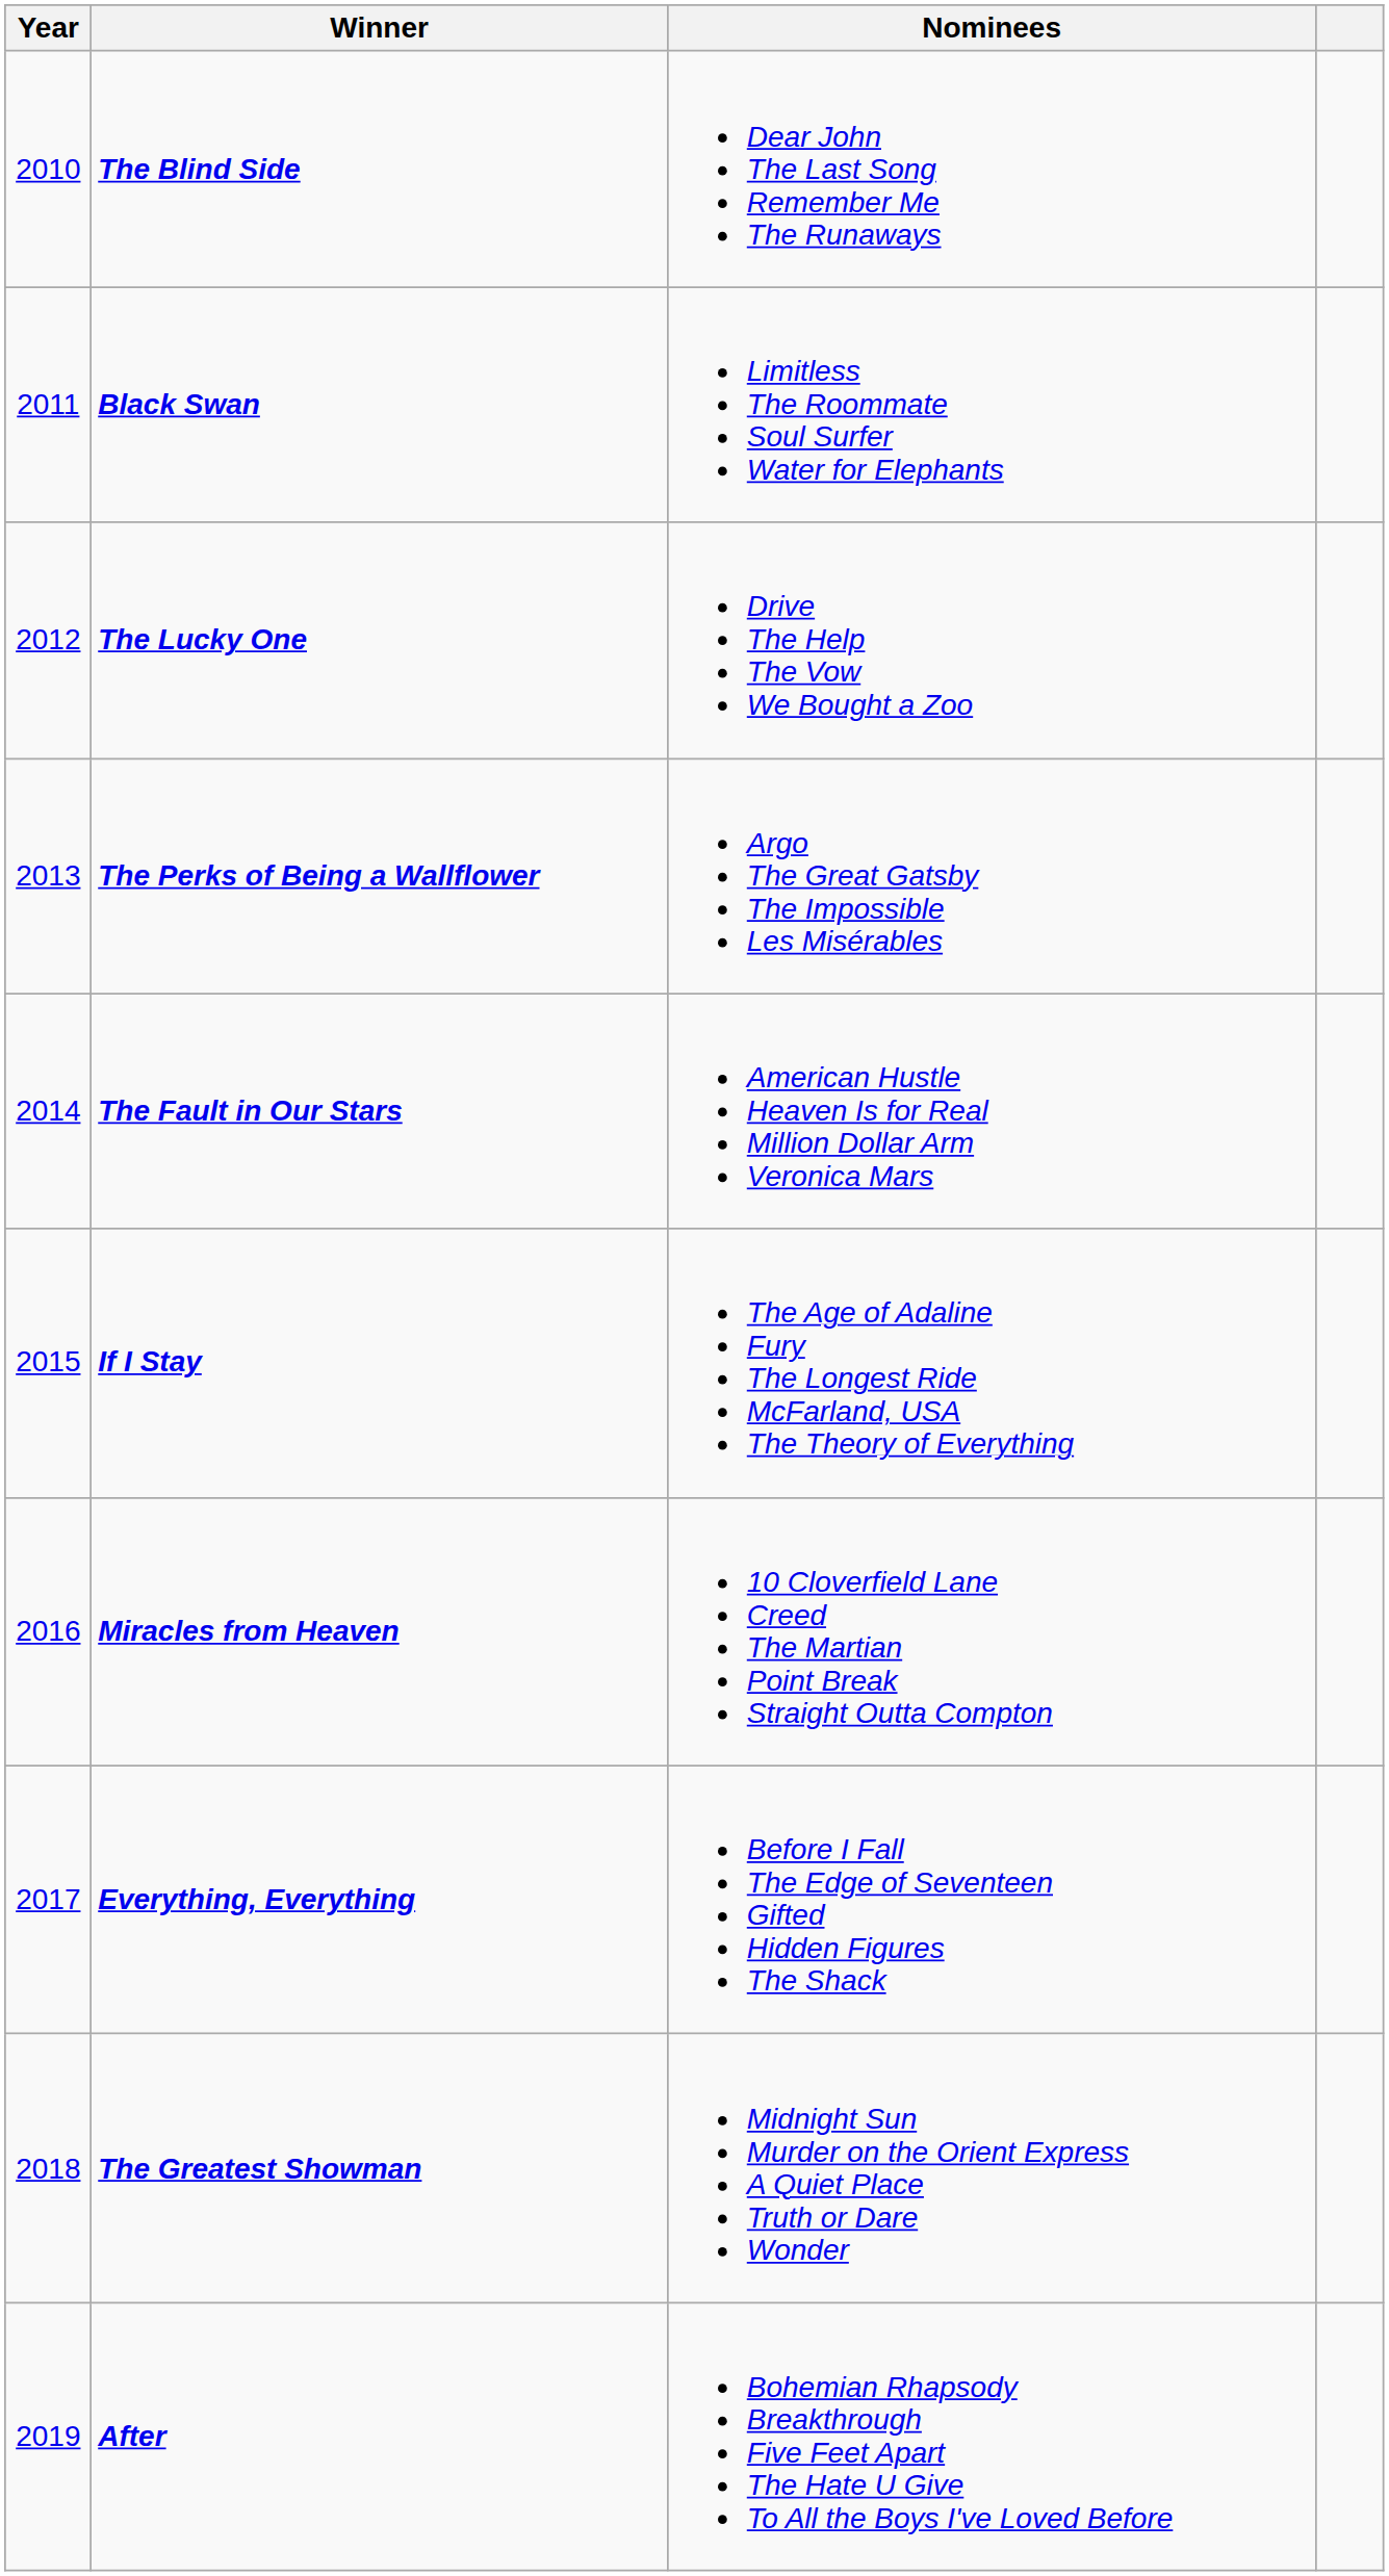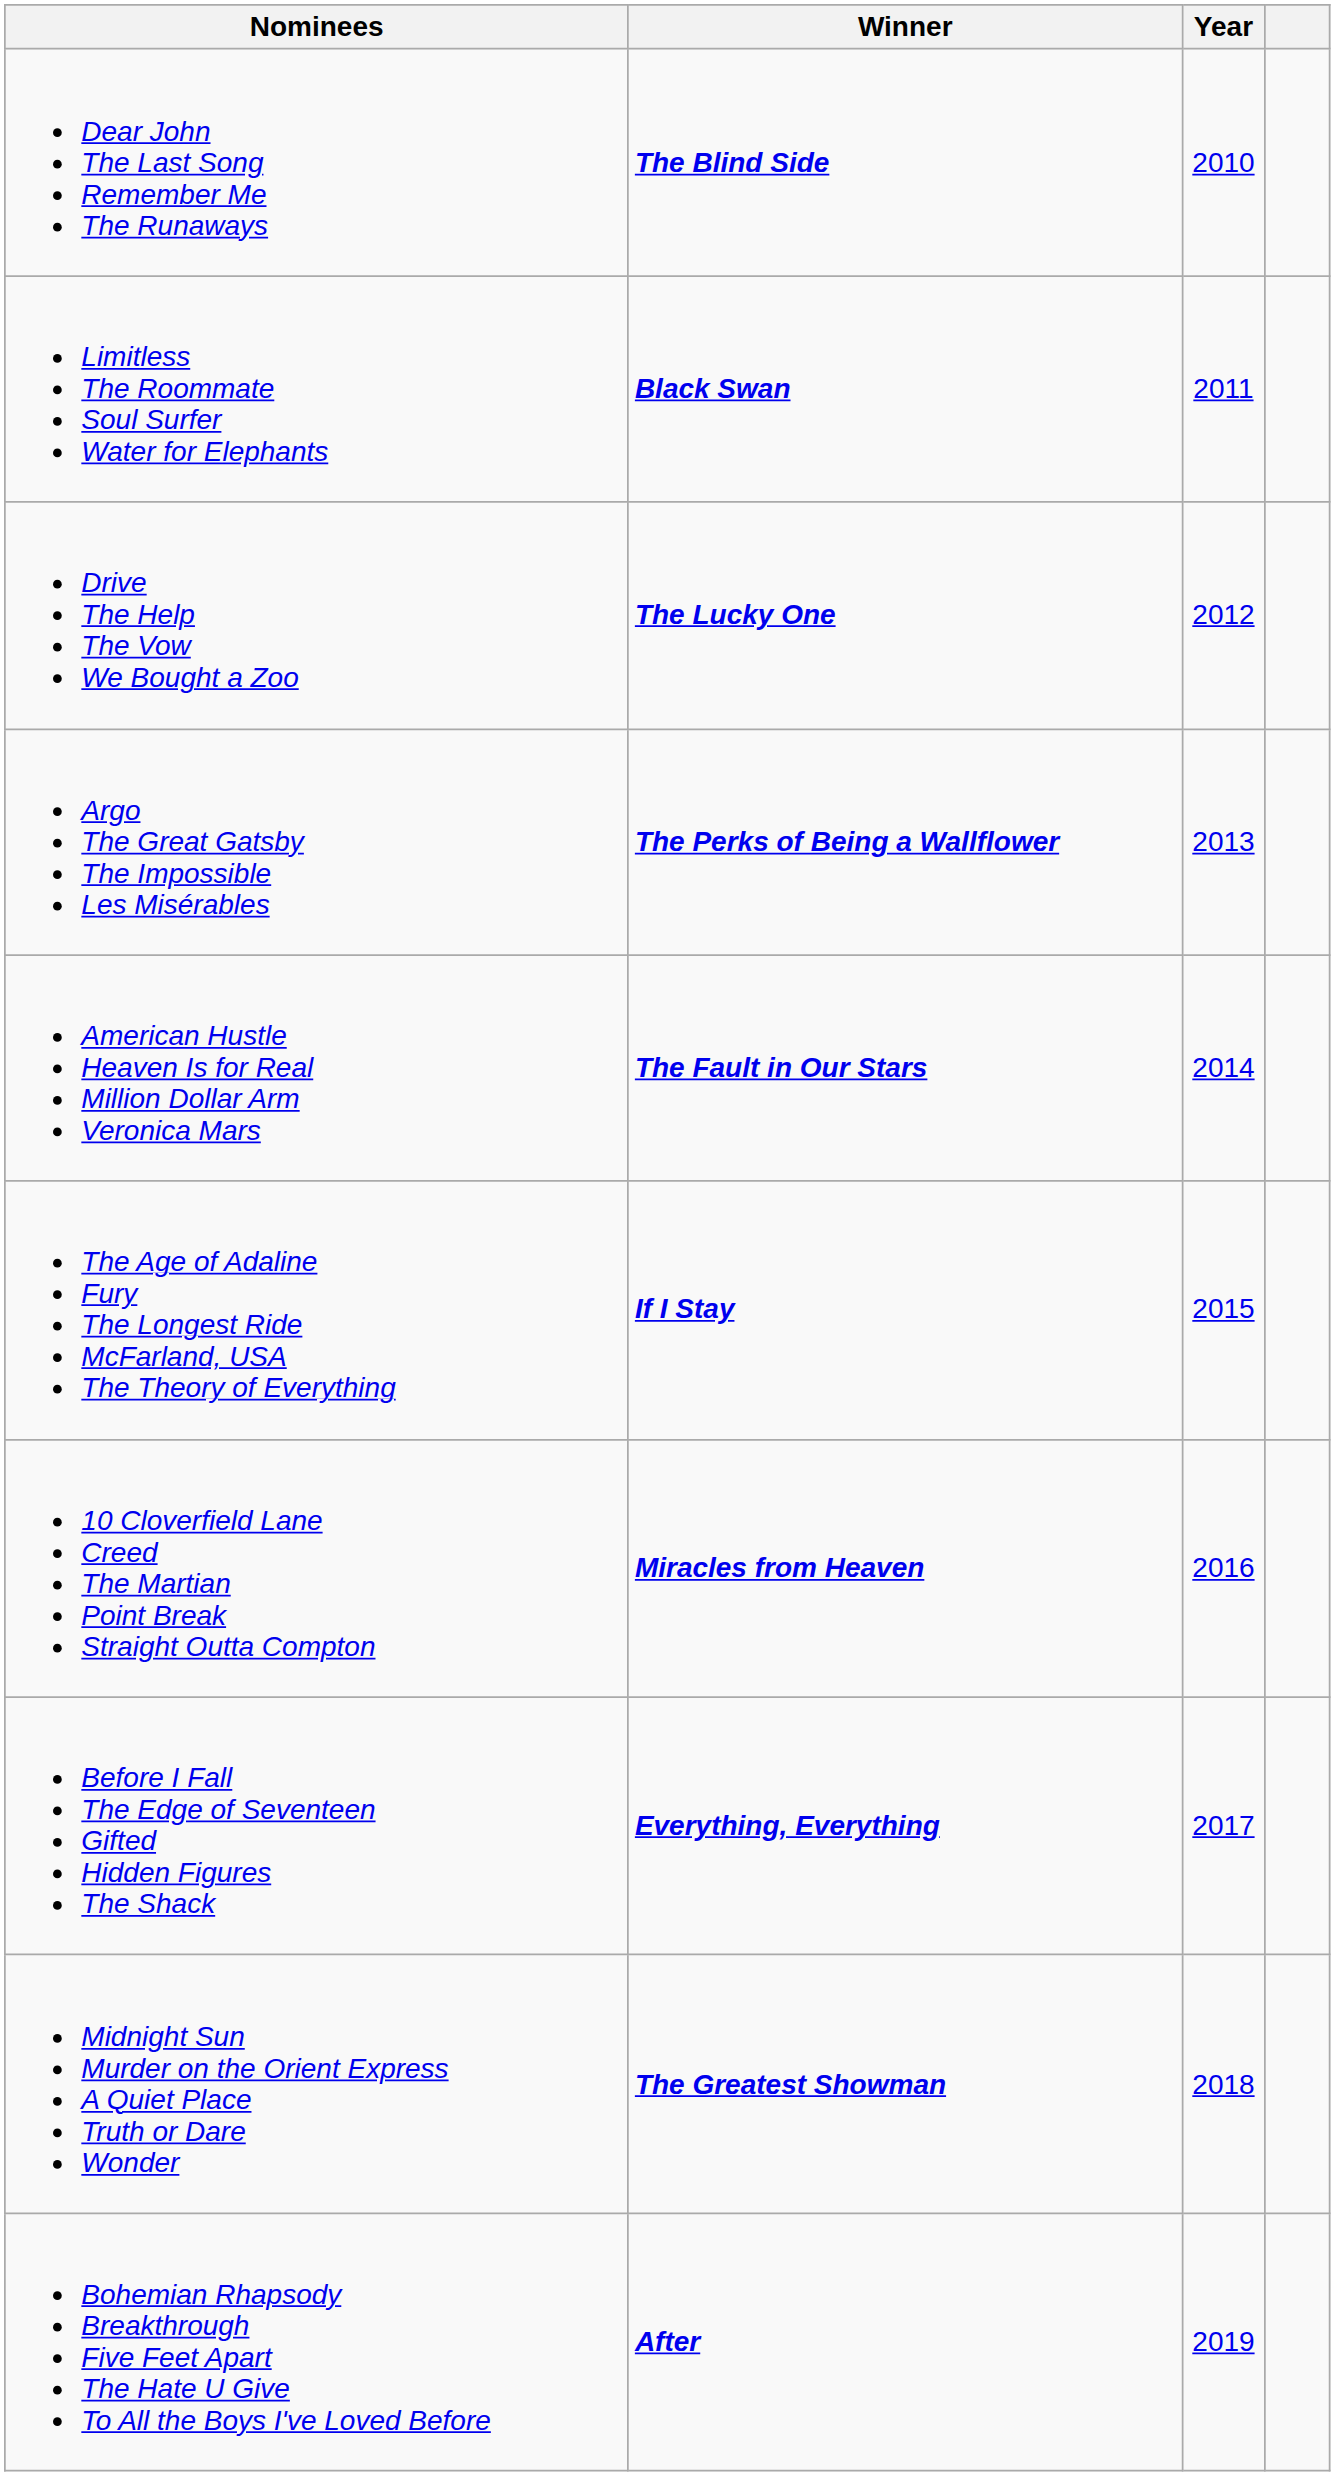columns swapped: Year <-> Nominees
